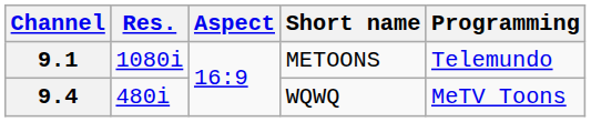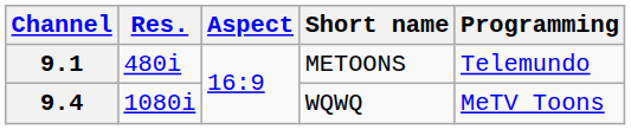9.1 | Res.: 1080i -> 480i
9.4 | Res.: 480i -> 1080i
